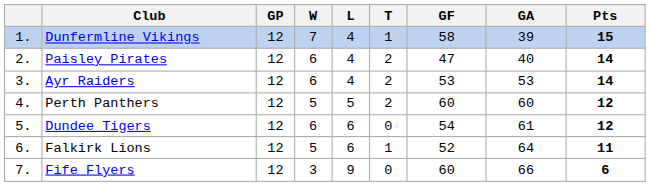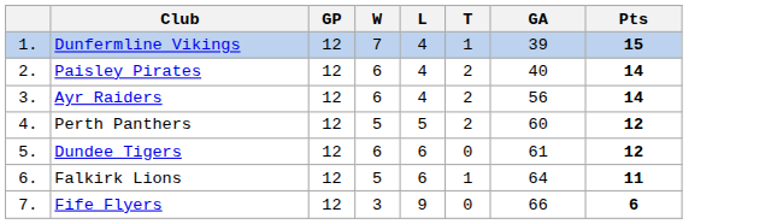- column: GF | 58 | 47 | 53 | 60 | 54 | 52 | 60
Ayr Raiders | GA: 53 -> 56
